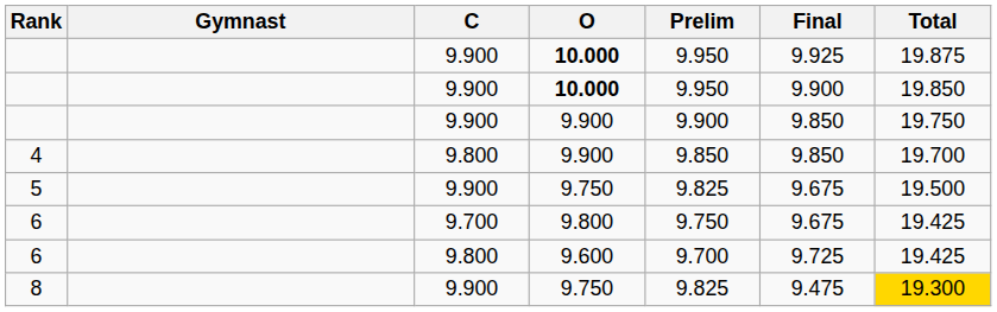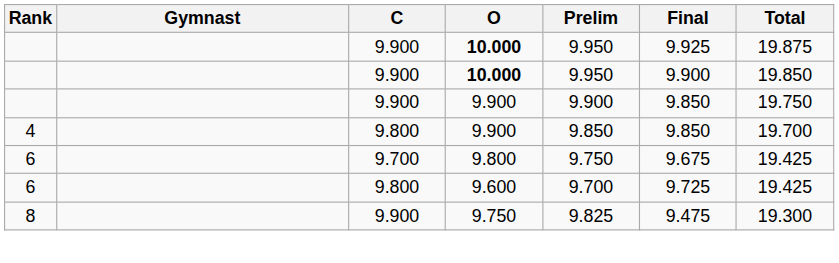- row: 5 | 9.900 | 9.750 | 9.825 | 9.675 | 19.500
8 | Total: gold background -> no background
